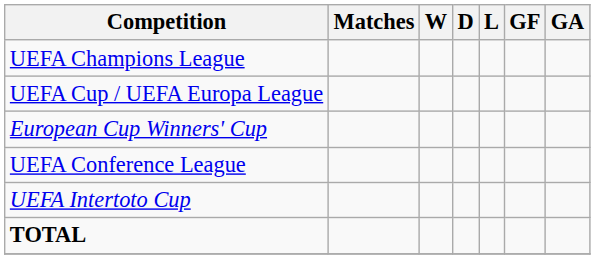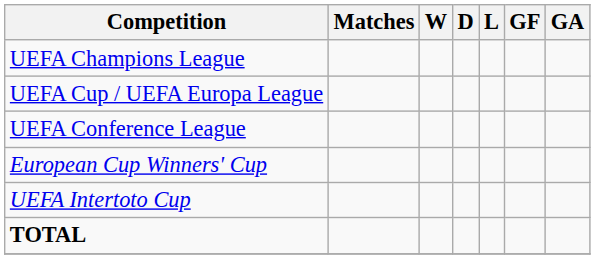rows swapped: UEFA Conference League <-> European Cup Winners' Cup
